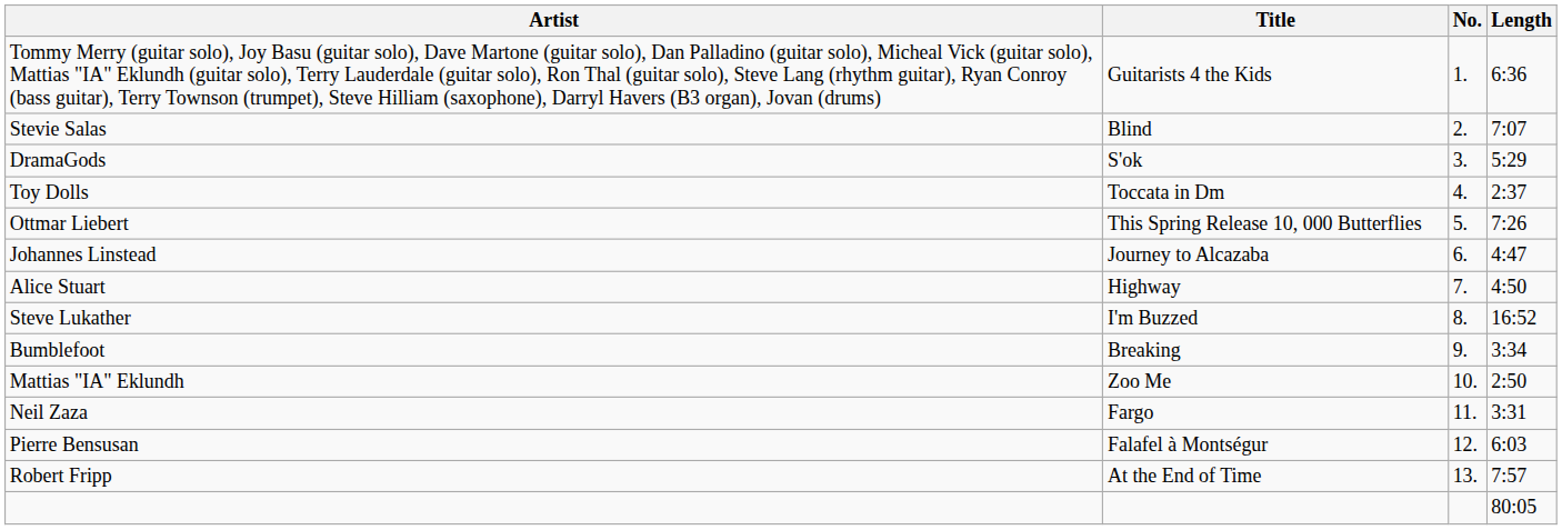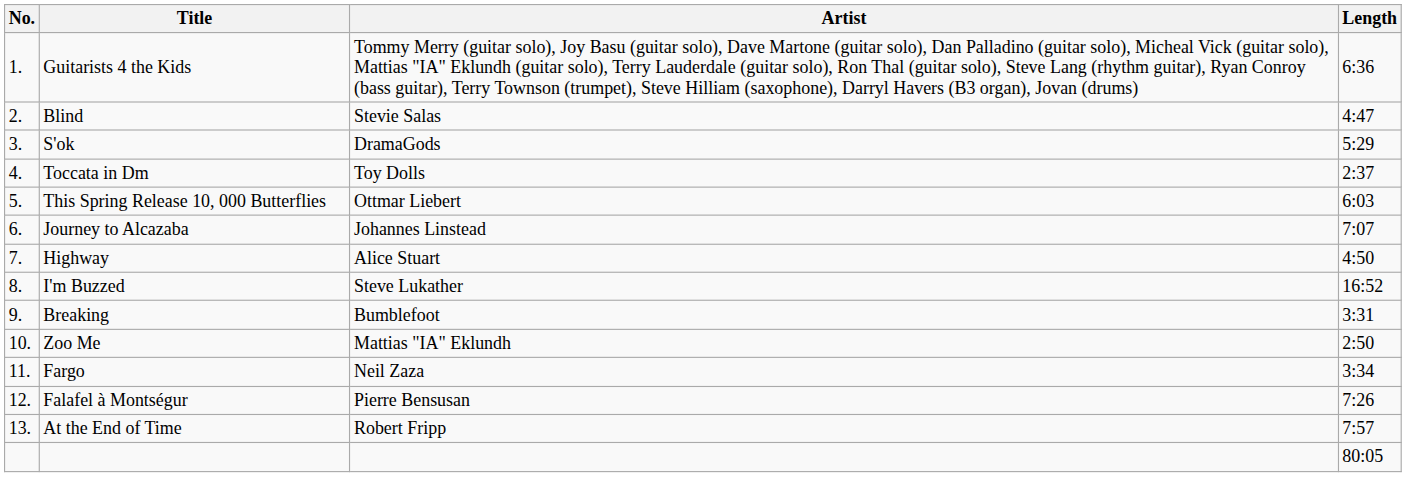columns swapped: No. <-> Artist
Blind | Length: 7:07 -> 4:47
This Spring Release 10, 000 Butterflies | Length: 7:26 -> 6:03
Journey to Alcazaba | Length: 4:47 -> 7:07
Breaking | Length: 3:34 -> 3:31
Fargo | Length: 3:31 -> 3:34
Falafel à Montségur | Length: 6:03 -> 7:26
